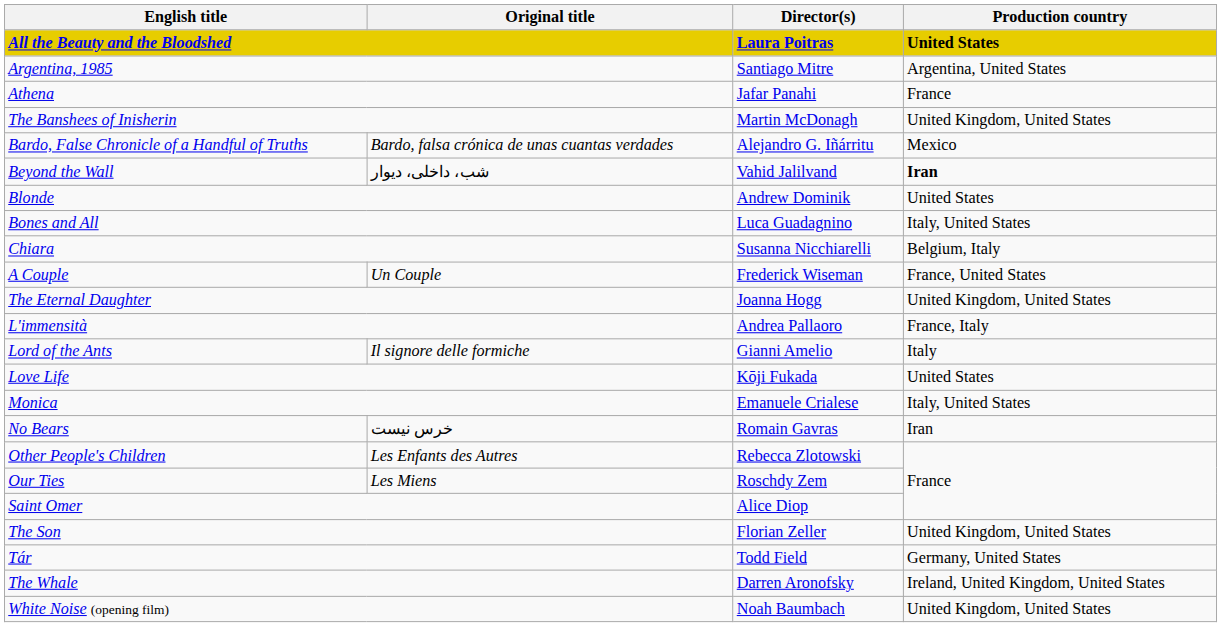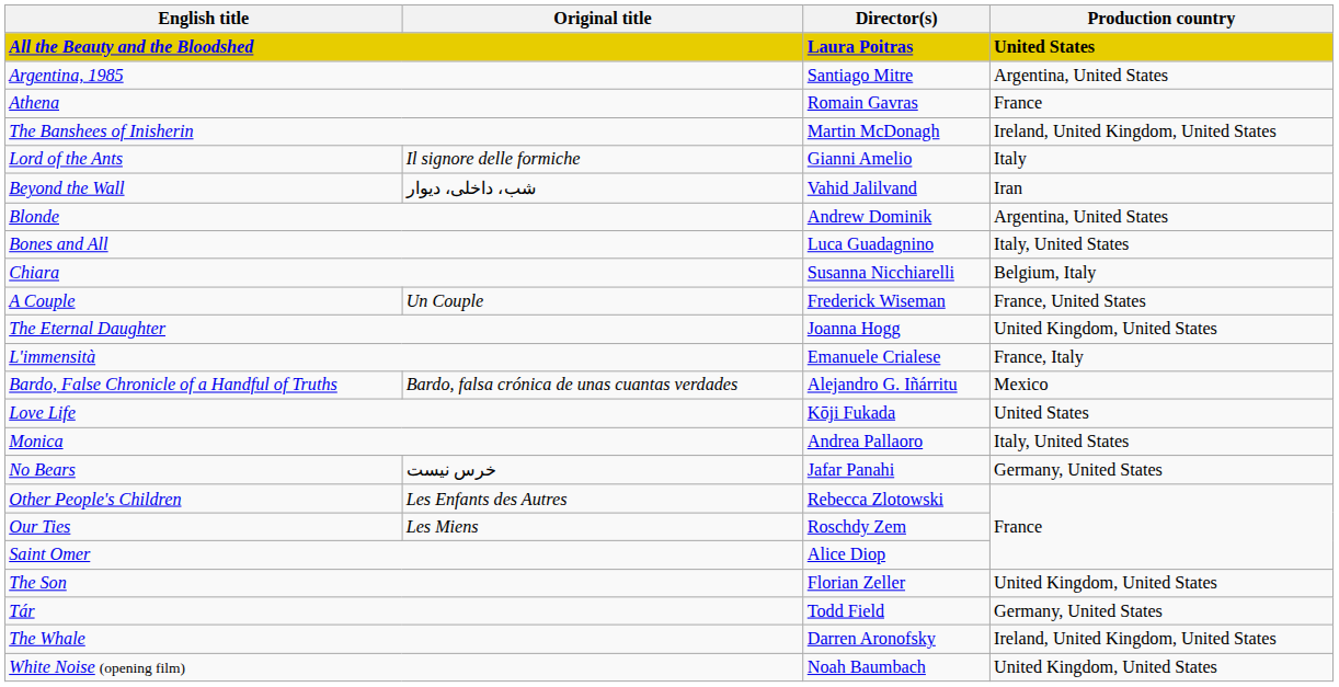Athena | Director(s): Jafar Panahi -> Romain Gavras
The Banshees of Inisherin | Production country: United Kingdom, United States -> Ireland, United Kingdom, United States
rows swapped: Bardo, False Chronicle of a Handful of Truths <-> Lord of the Ants
Beyond the Wall | Production country: bold -> normal
Blonde | Production country: United States -> Argentina, United States
L'immensità | Director(s): Andrea Pallaoro -> Emanuele Crialese
Monica | Director(s): Emanuele Crialese -> Andrea Pallaoro
No Bears | Director(s): Romain Gavras -> Jafar Panahi
No Bears | Production country: Iran -> Germany, United States
